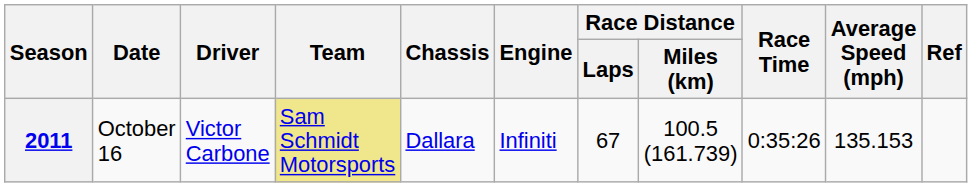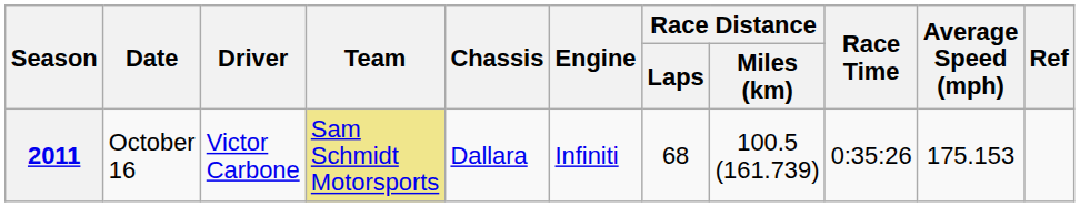2011 | Race Distance / Laps: 67 -> 68
2011 | Average Speed (mph): 135.153 -> 175.153
